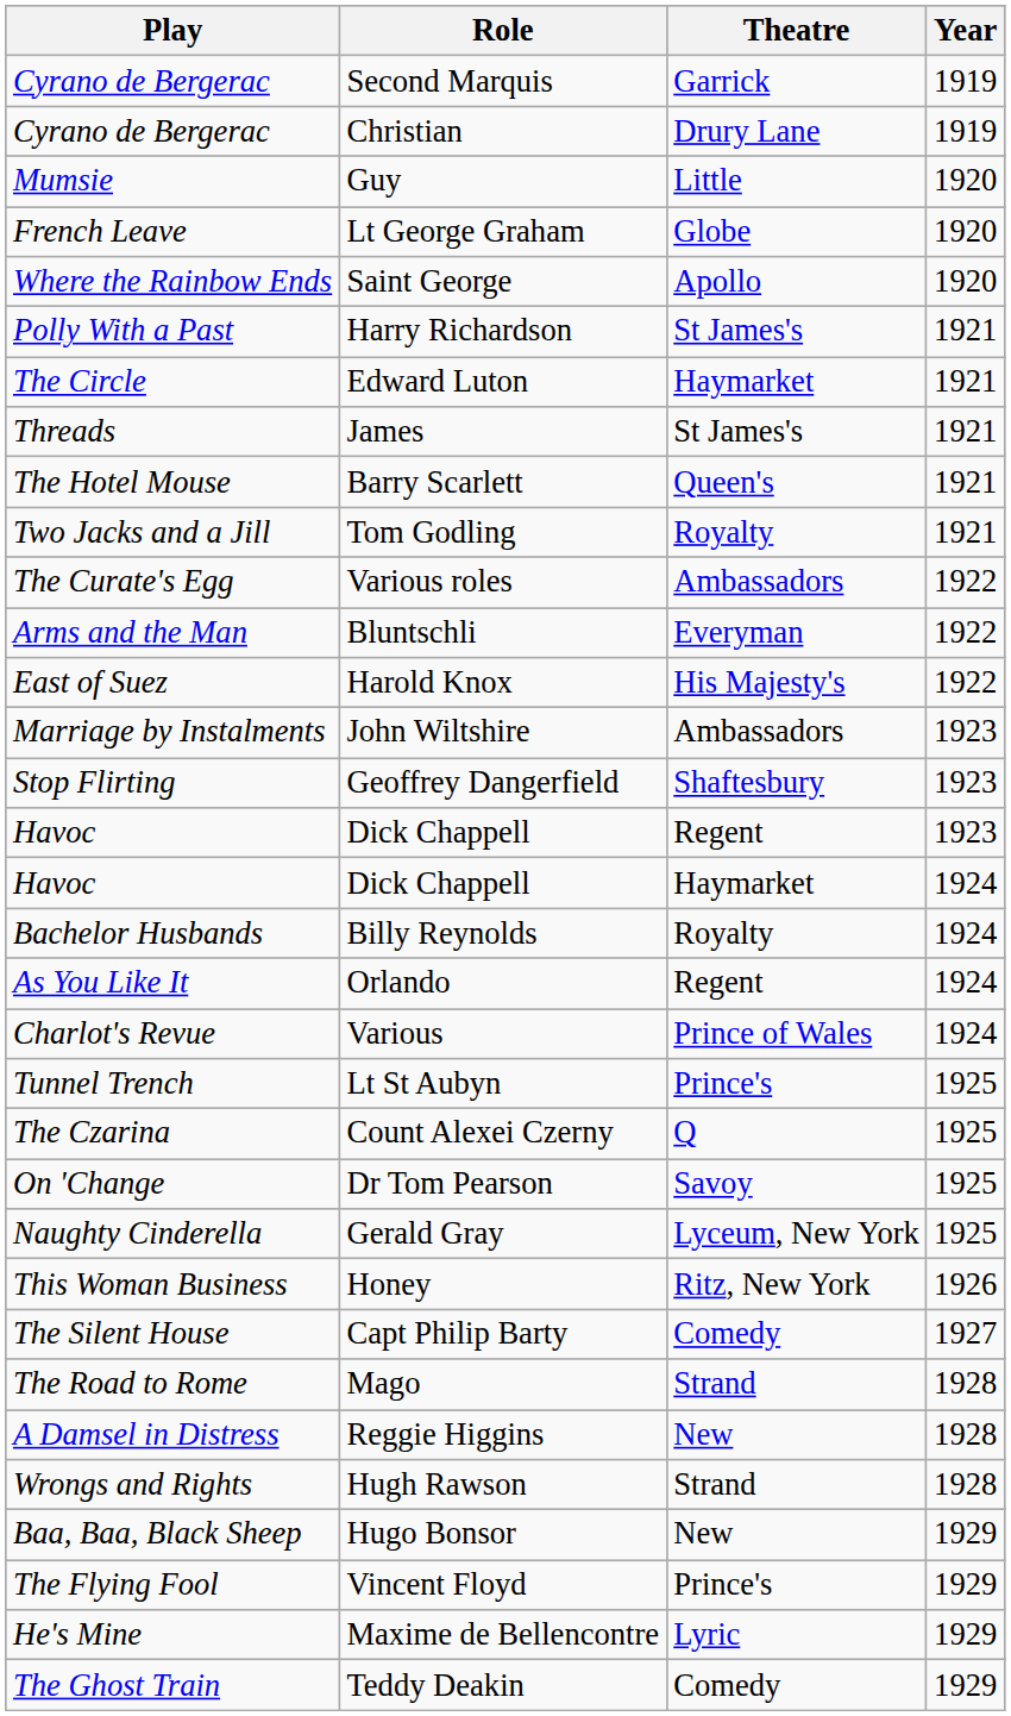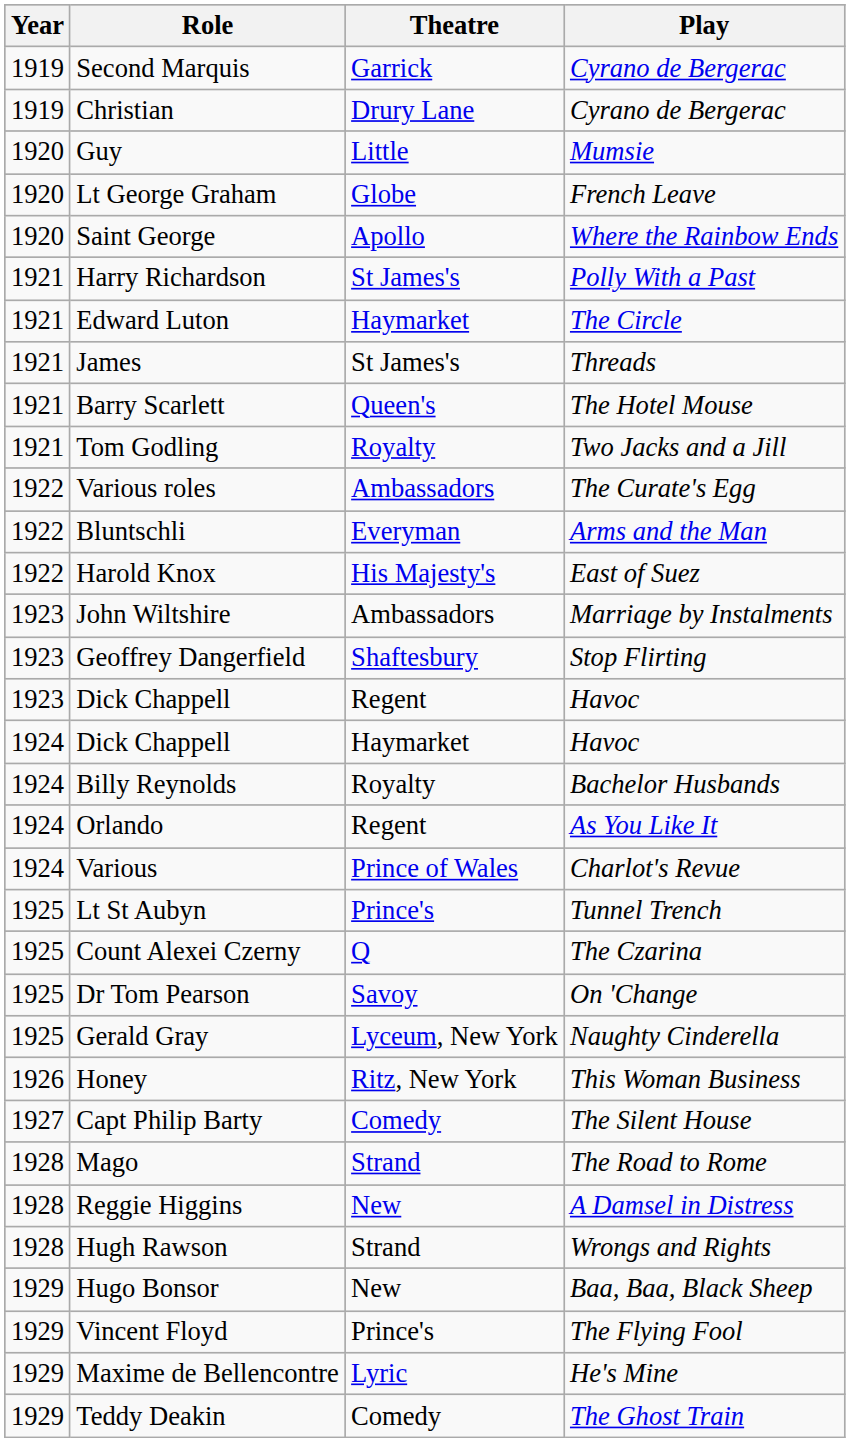columns swapped: Play <-> Year
